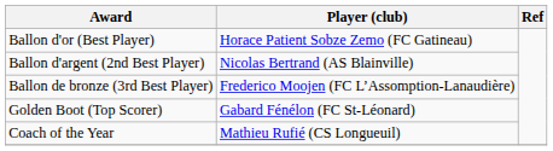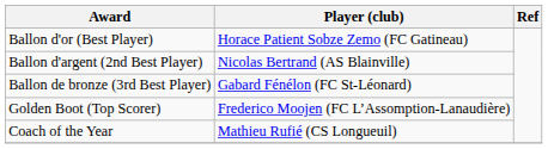Ballon de bronze (3rd Best Player) | Player (club): Frederico Moojen (FC L’Assomption-Lanaudière) -> Gabard Fénélon (FC St-Léonard)
Golden Boot (Top Scorer) | Player (club): Gabard Fénélon (FC St-Léonard) -> Frederico Moojen (FC L’Assomption-Lanaudière)
